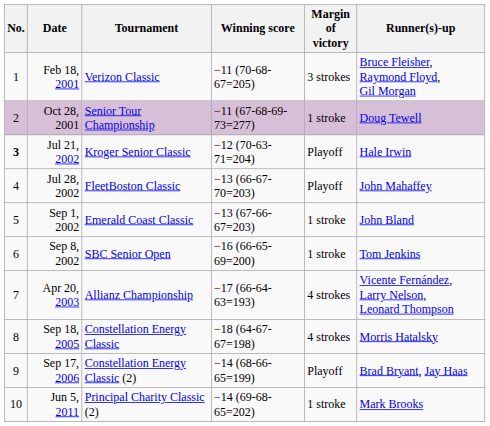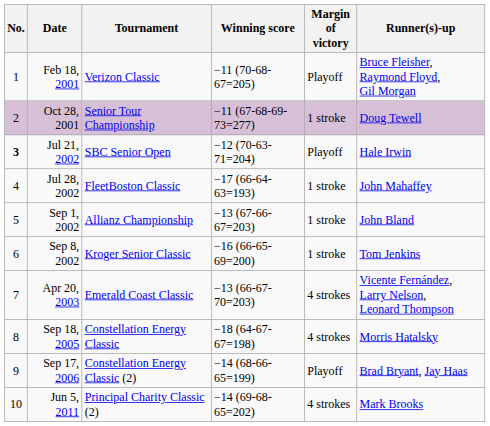Feb 18, 2001 | Margin of victory: 3 strokes -> Playoff
Jul 21, 2002 | Tournament: Kroger Senior Classic -> SBC Senior Open
Jul 28, 2002 | Winning score: −13 (66-67-70=203) -> −17 (66-64-63=193)
Jul 28, 2002 | Margin of victory: Playoff -> 1 stroke
Sep 1, 2002 | Tournament: Emerald Coast Classic -> Allianz Championship
Sep 8, 2002 | Tournament: SBC Senior Open -> Kroger Senior Classic
Apr 20, 2003 | Tournament: Allianz Championship -> Emerald Coast Classic
Apr 20, 2003 | Winning score: −17 (66-64-63=193) -> −13 (66-67-70=203)
Jun 5, 2011 | Margin of victory: 1 stroke -> 4 strokes
